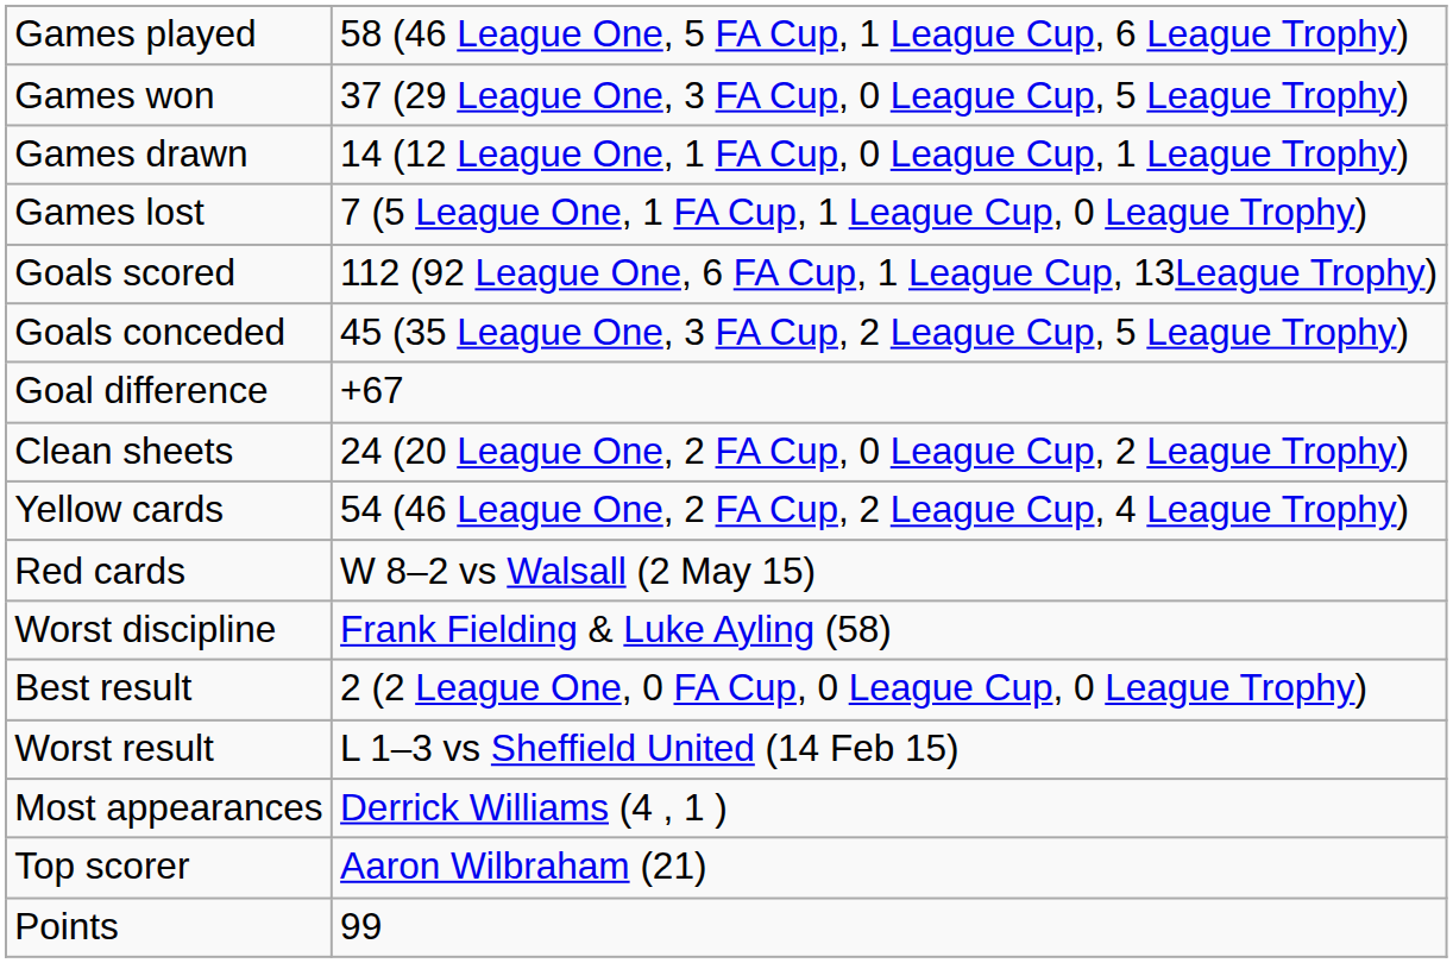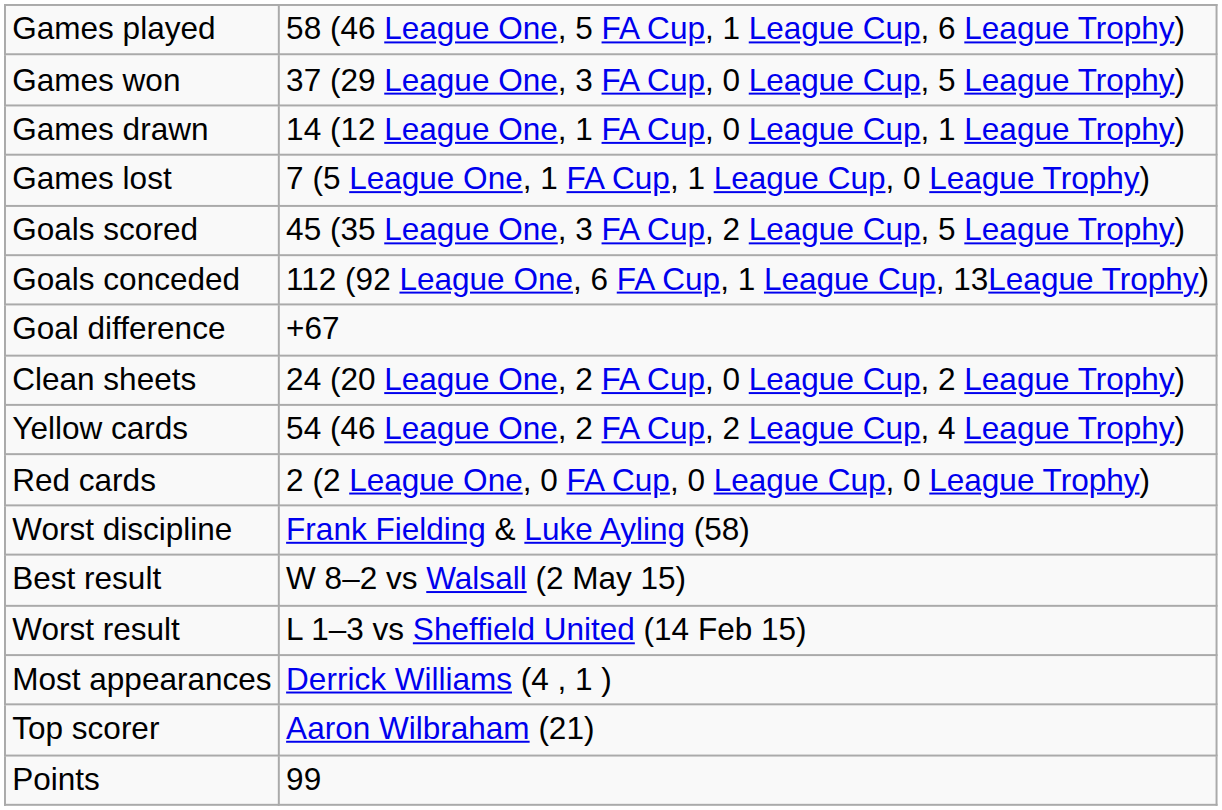Goals scored | column 2: 112 (92 League One, 6 FA Cup, 1 League Cup, 13League Trophy) -> 45 (35 League One, 3 FA Cup, 2 League Cup, 5 League Trophy)
Goals conceded | column 2: 45 (35 League One, 3 FA Cup, 2 League Cup, 5 League Trophy) -> 112 (92 League One, 6 FA Cup, 1 League Cup, 13League Trophy)
Red cards | column 2: W 8–2 vs Walsall (2 May 15) -> 2 (2 League One, 0 FA Cup, 0 League Cup, 0 League Trophy)
Best result | column 2: 2 (2 League One, 0 FA Cup, 0 League Cup, 0 League Trophy) -> W 8–2 vs Walsall (2 May 15)
